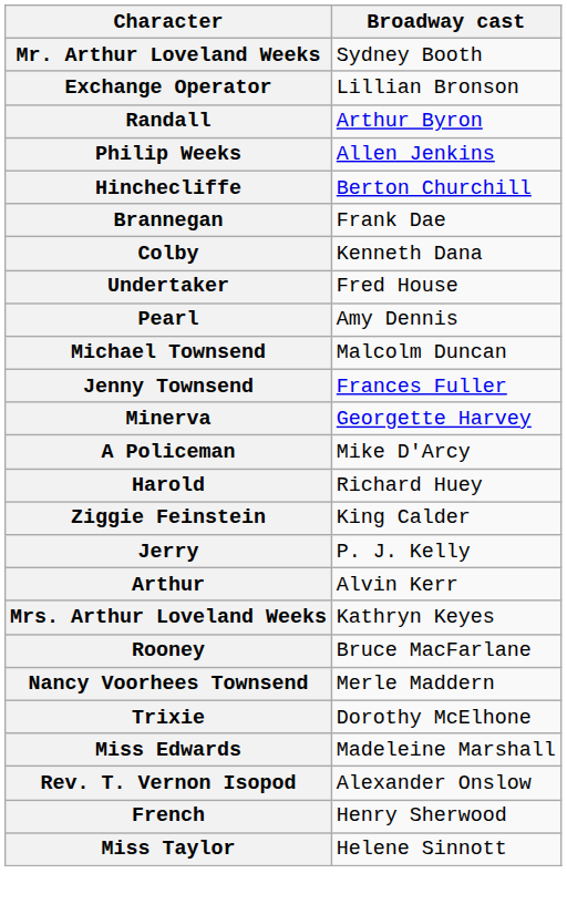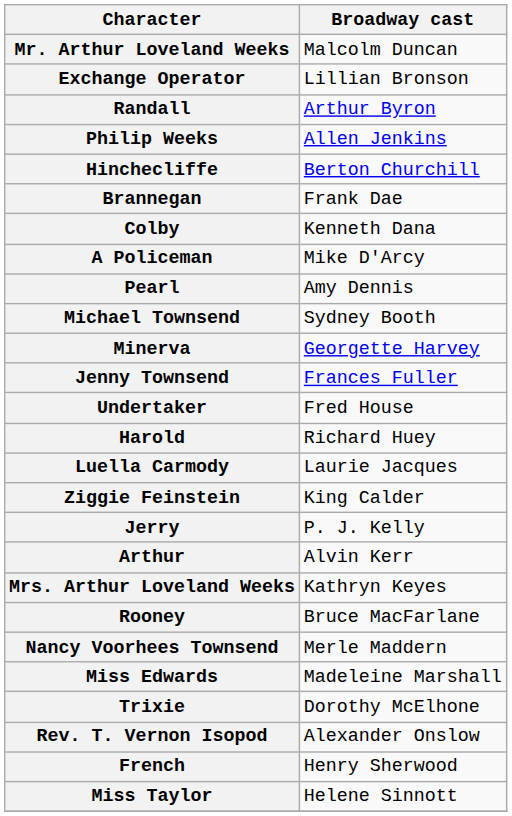Mr. Arthur Loveland Weeks | Broadway cast: Sydney Booth -> Malcolm Duncan
rows swapped: A Policeman <-> Undertaker
Michael Townsend | Broadway cast: Malcolm Duncan -> Sydney Booth
rows swapped: Jenny Townsend <-> Minerva
+ row: Luella Carmody | Laurie Jacques
rows swapped: Miss Edwards <-> Trixie
